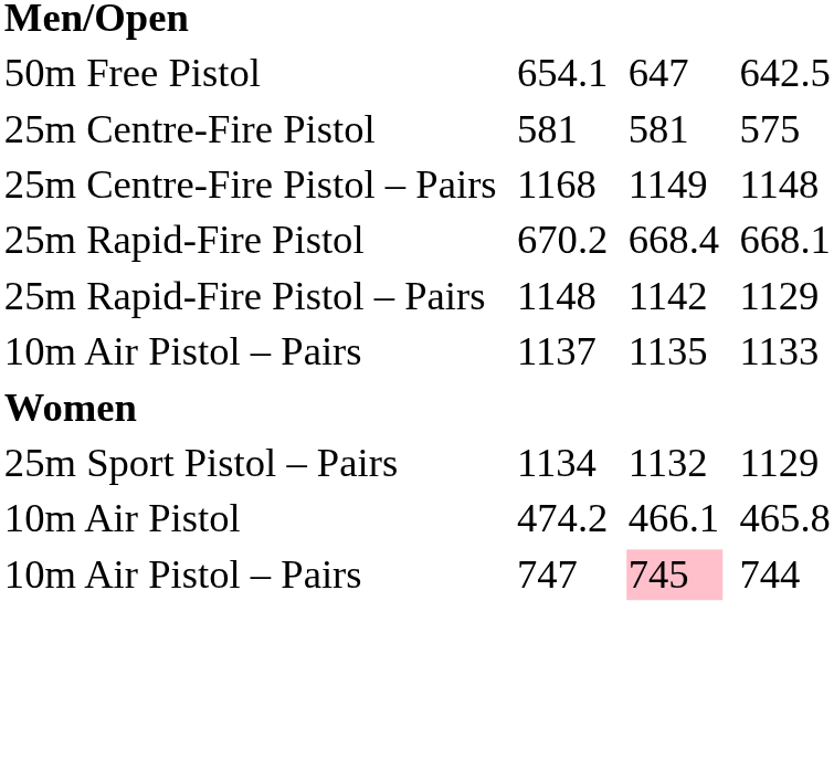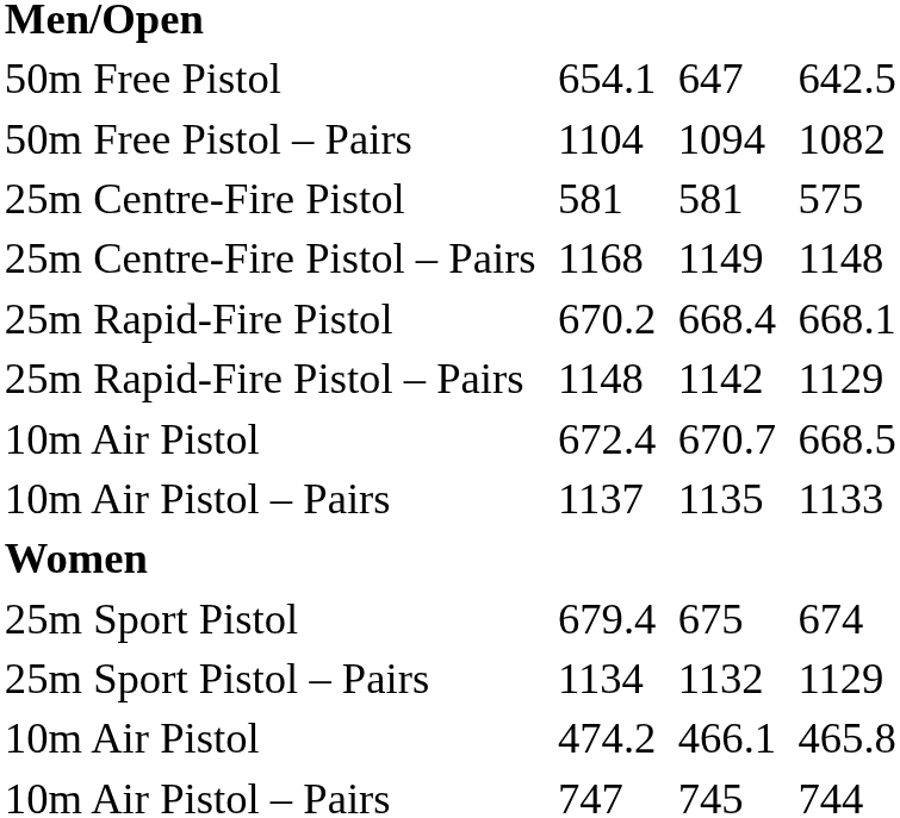+ row: 50m Free Pistol – Pairs | 1104 | 1094 | 1082
+ row: 10m Air Pistol | 672.4 | 670.7 | 668.5
+ row: 25m Sport Pistol | 679.4 | 675 | 674
747 | column 5: pink background -> no background
